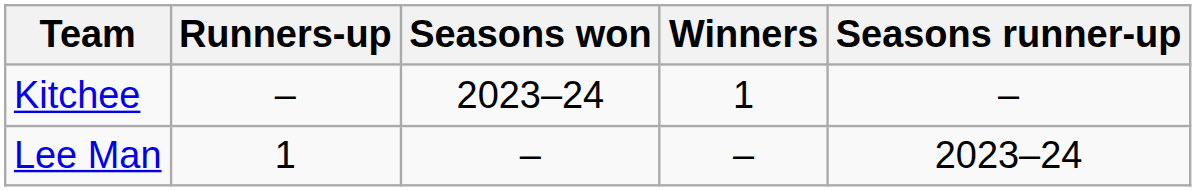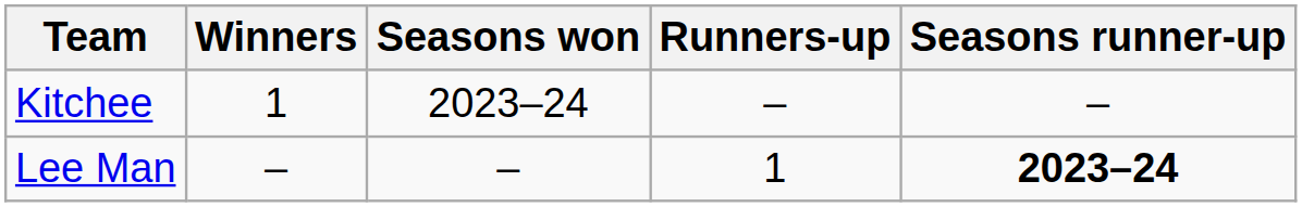columns swapped: Winners <-> Runners-up
Lee Man | Seasons runner-up: normal -> bold
